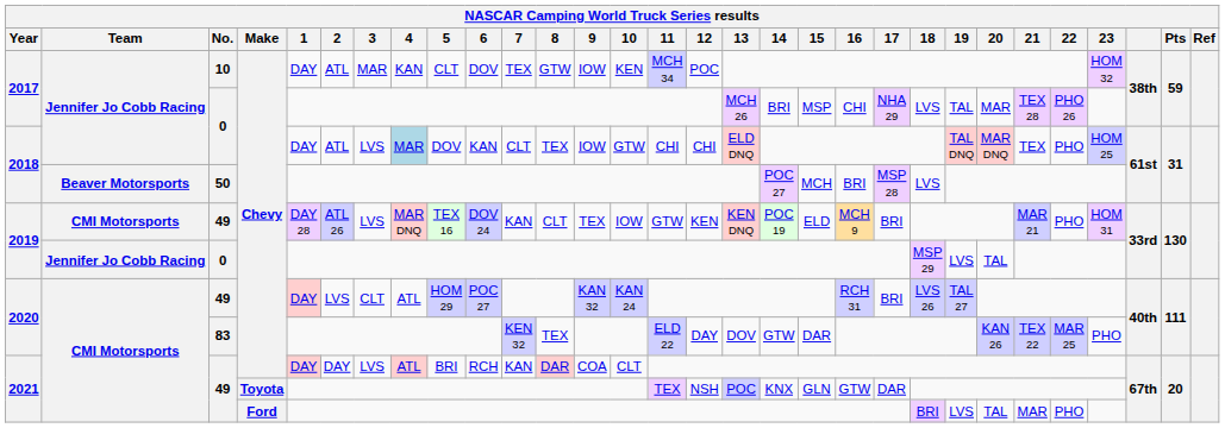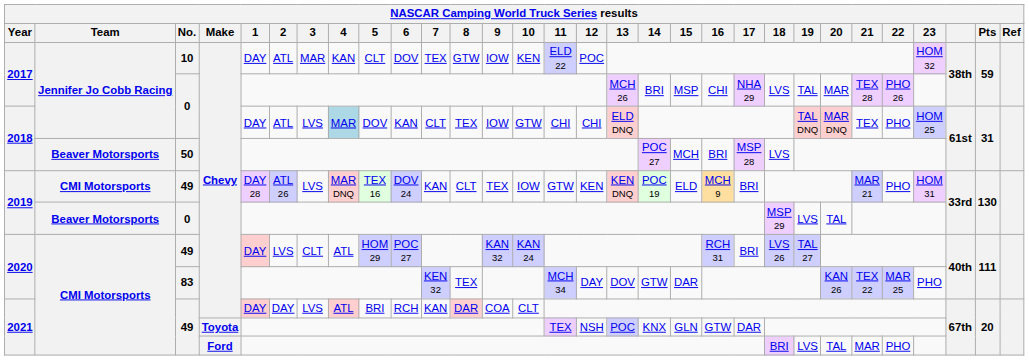2017 / 10 | 11: MCH 34 -> ELD 22
2019 / 0 | Team: Jennifer Jo Cobb Racing -> Beaver Motorsports
2020 / 83 | 11: ELD 22 -> MCH 34
